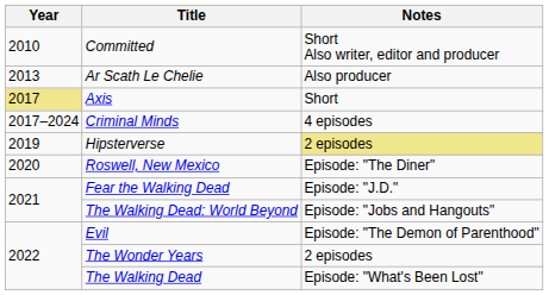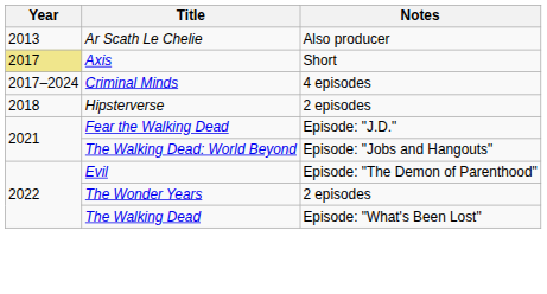- row: 2010 | Committed | Short Also writer, editor and producer
Hipsterverse | Year: 2019 -> 2018
Hipsterverse | Notes: khaki background -> no background
- row: 2020 | Roswell, New Mexico | Episode: "The Diner"
